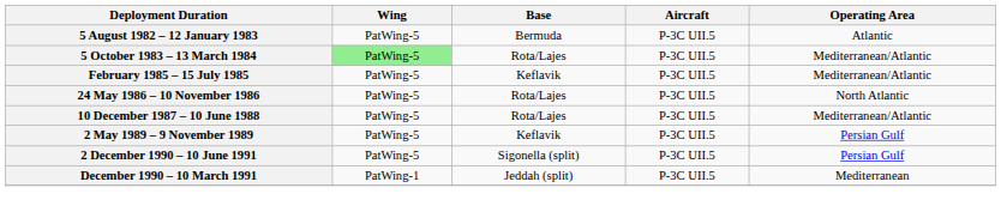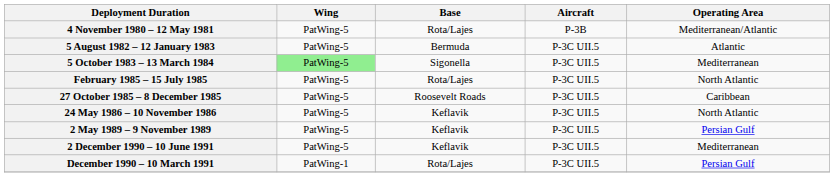+ row: 4 November 1980 – 12 May 1981 | PatWing-5 | Rota/Lajes | P-3B | Mediterranean/Atlantic
5 October 1983 – 13 March 1984 | Base: Rota/Lajes -> Sigonella
5 October 1983 – 13 March 1984 | Operating Area: Mediterranean/Atlantic -> Mediterranean
February 1985 – 15 July 1985 | Base: Keflavik -> Rota/Lajes
February 1985 – 15 July 1985 | Operating Area: Mediterranean/Atlantic -> North Atlantic
+ row: 27 October 1985 – 8 December 1985 | PatWing-5 | Roosevelt Roads | P-3C UII.5 | Caribbean
24 May 1986 – 10 November 1986 | Base: Rota/Lajes -> Keflavik
- row: 10 December 1987 – 10 June 1988 | PatWing-5 | Rota/Lajes | P-3C UII.5 | Mediterranean/Atlantic
2 December 1990 – 10 June 1991 | Base: Sigonella (split) -> Keflavik
2 December 1990 – 10 June 1991 | Operating Area: Persian Gulf -> Mediterranean
December 1990 – 10 March 1991 | Base: Jeddah (split) -> Rota/Lajes
December 1990 – 10 March 1991 | Operating Area: Mediterranean -> Persian Gulf
